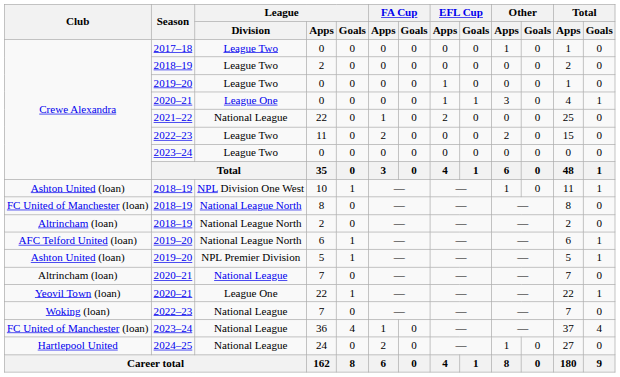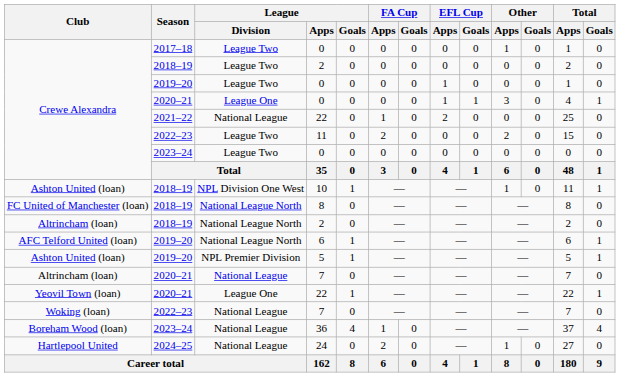36 | Club: FC United of Manchester (loan) -> Boreham Wood (loan)
